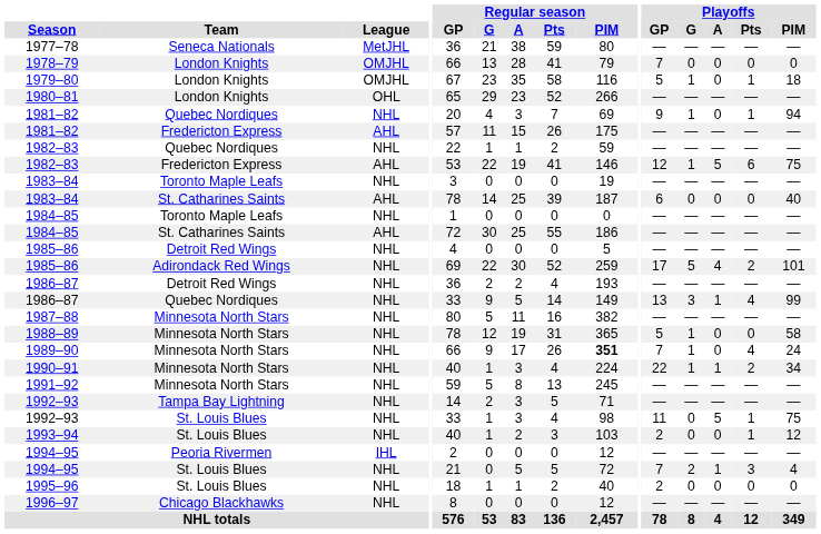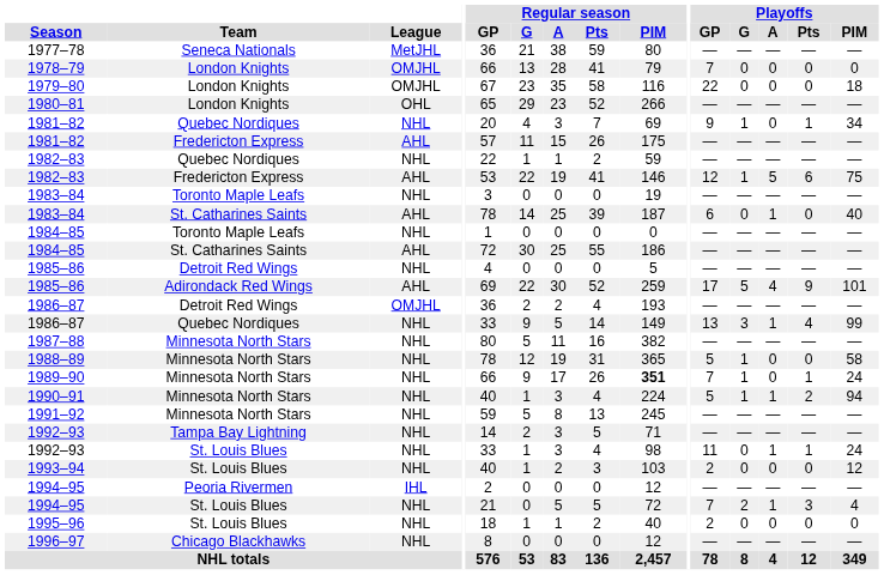1979–80 | Playoffs / GP: 5 -> 22
1979–80 | Playoffs / G: 1 -> 0
1979–80 | Playoffs / Pts: 1 -> 0
1981–82 / Quebec Nordiques | Playoffs / PIM: 94 -> 34
1983–84 / St. Catharines Saints | Playoffs / A: 0 -> 1
1985–86 / Adirondack Red Wings | League: NHL -> AHL
1985–86 / Adirondack Red Wings | Playoffs / Pts: 2 -> 9
1986–87 / Detroit Red Wings | League: NHL -> OMJHL
1989–90 | Playoffs / Pts: 4 -> 1
1990–91 | Playoffs / GP: 22 -> 5
1990–91 | Playoffs / PIM: 34 -> 94
1992–93 / St. Louis Blues | Playoffs / A: 5 -> 1
1992–93 / St. Louis Blues | Playoffs / PIM: 75 -> 24
1993–94 | Playoffs / Pts: 1 -> 0
